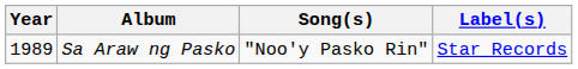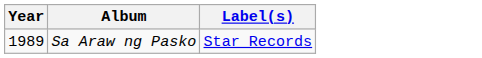- column: Song(s) | "Noo'y Pasko Rin"
